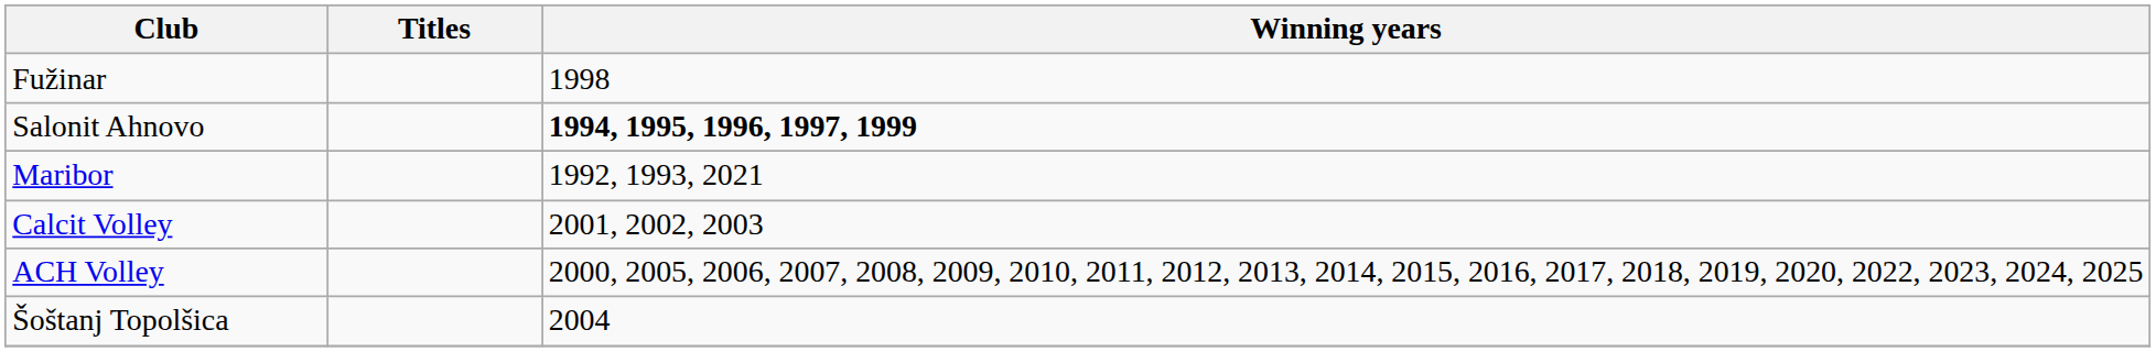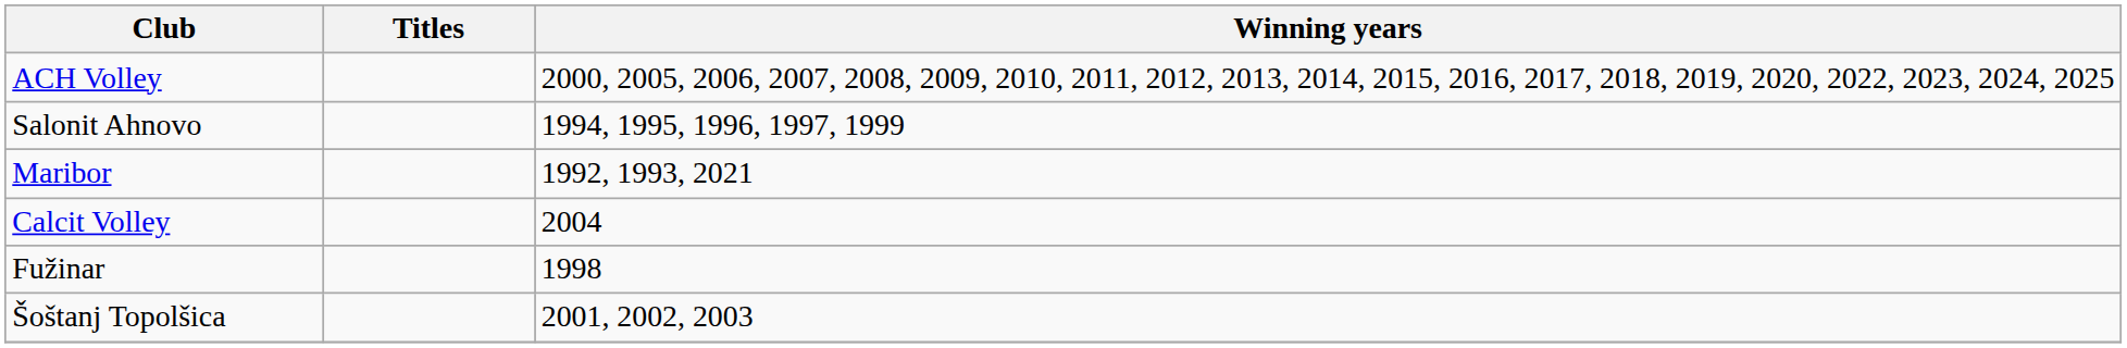rows swapped: ACH Volley <-> Fužinar
Salonit Ahnovo | Winning years: bold -> normal
Calcit Volley | Winning years: 2001, 2002, 2003 -> 2004
Šoštanj Topolšica | Winning years: 2004 -> 2001, 2002, 2003
